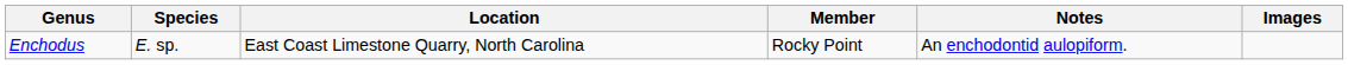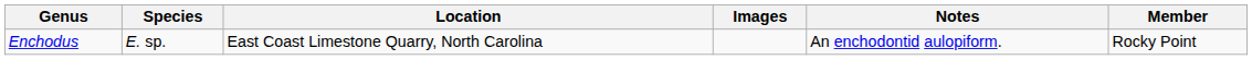columns swapped: Member <-> Images
